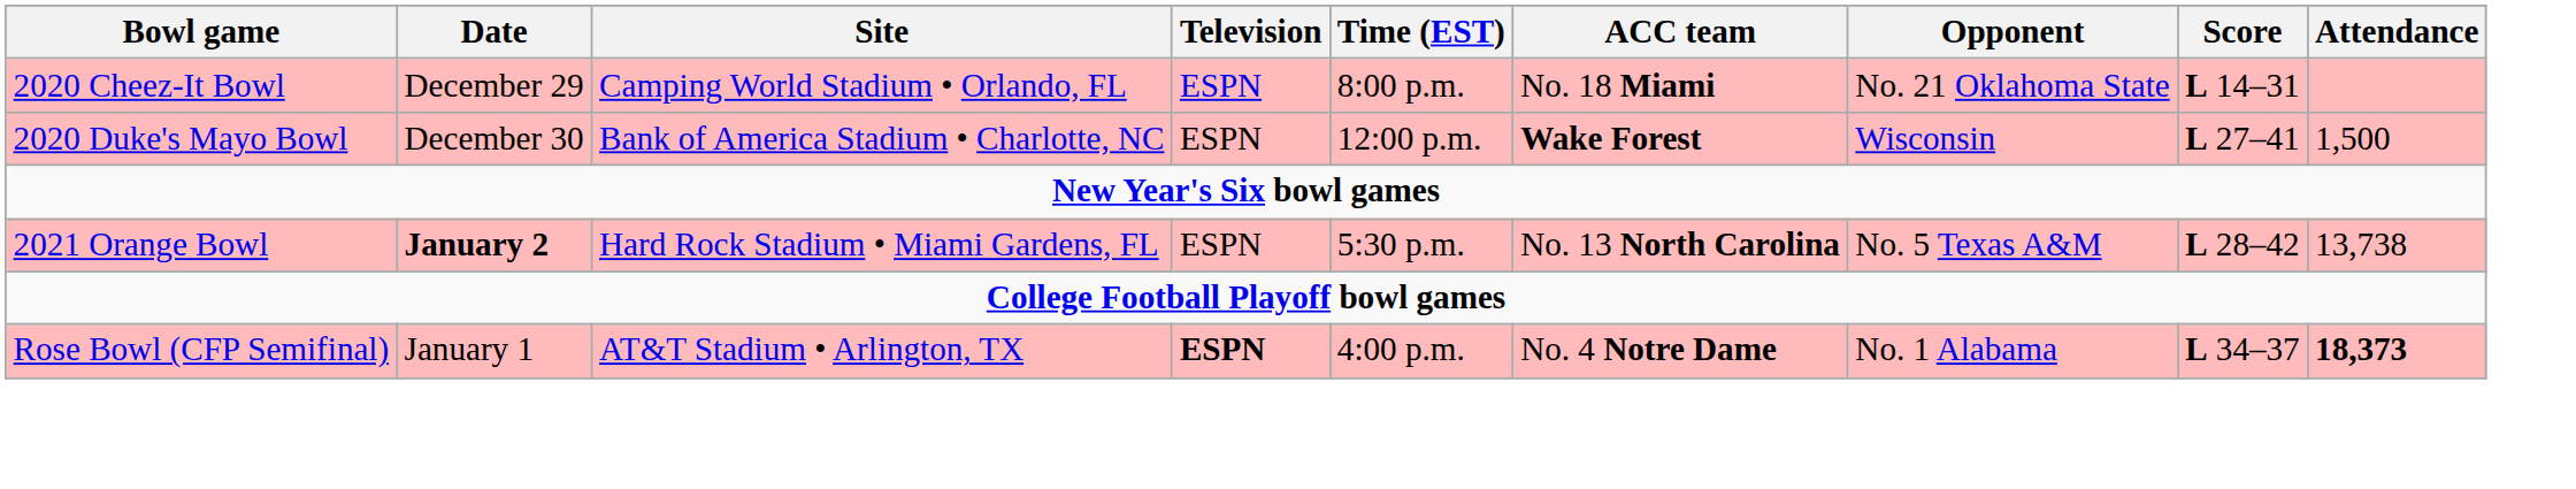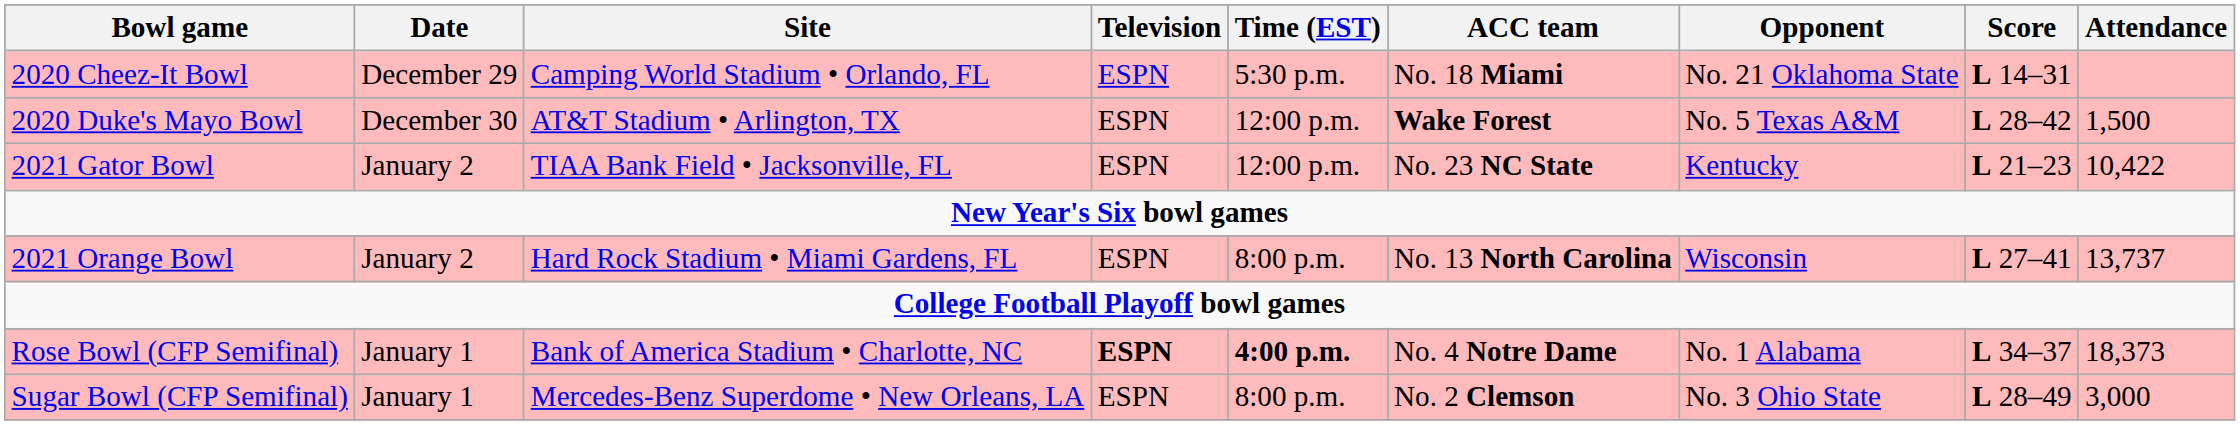2020 Cheez-It Bowl | Time (EST): 8:00 p.m. -> 5:30 p.m.
2020 Duke's Mayo Bowl | Site: Bank of America Stadium • Charlotte, NC -> AT&T Stadium • Arlington, TX
2020 Duke's Mayo Bowl | Opponent: Wisconsin -> No. 5 Texas A&M
2020 Duke's Mayo Bowl | Score: L 27–41 -> L 28–42
+ row: 2021 Gator Bowl | January 2 | TIAA Bank Field • Jacksonville, FL | ESPN | 12:00 p.m. | No. 23 NC State | Kentucky | L 21–23 | 10,422
2021 Orange Bowl | Date: bold -> normal
2021 Orange Bowl | Time (EST): 5:30 p.m. -> 8:00 p.m.
2021 Orange Bowl | Opponent: No. 5 Texas A&M -> Wisconsin
2021 Orange Bowl | Score: L 28–42 -> L 27–41
2021 Orange Bowl | Attendance: 13,738 -> 13,737
Rose Bowl (CFP Semifinal) | Site: AT&T Stadium • Arlington, TX -> Bank of America Stadium • Charlotte, NC
Rose Bowl (CFP Semifinal) | Time (EST): normal -> bold
Rose Bowl (CFP Semifinal) | Attendance: bold -> normal
+ row: Sugar Bowl (CFP Semifinal) | January 1 | Mercedes-Benz Superdome • New Orleans, LA | ESPN | 8:00 p.m. | No. 2 Clemson | No. 3 Ohio State | L 28–49 | 3,000
